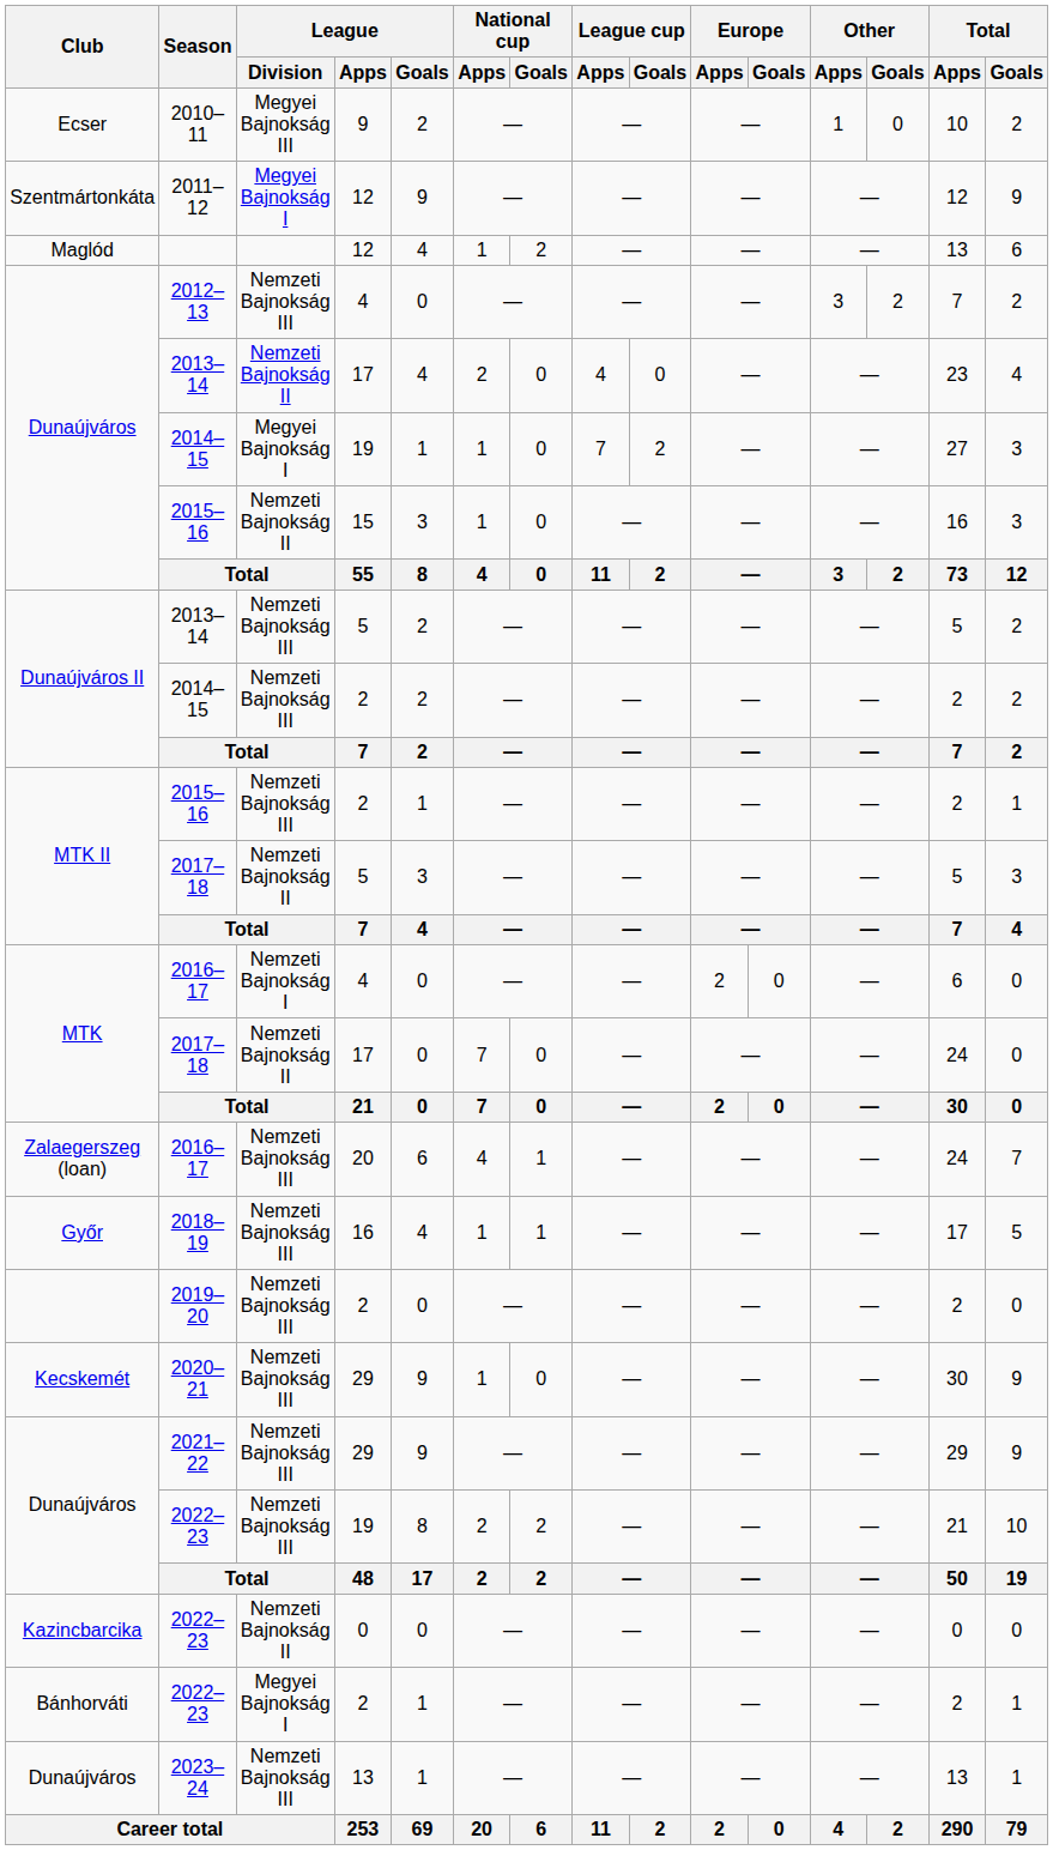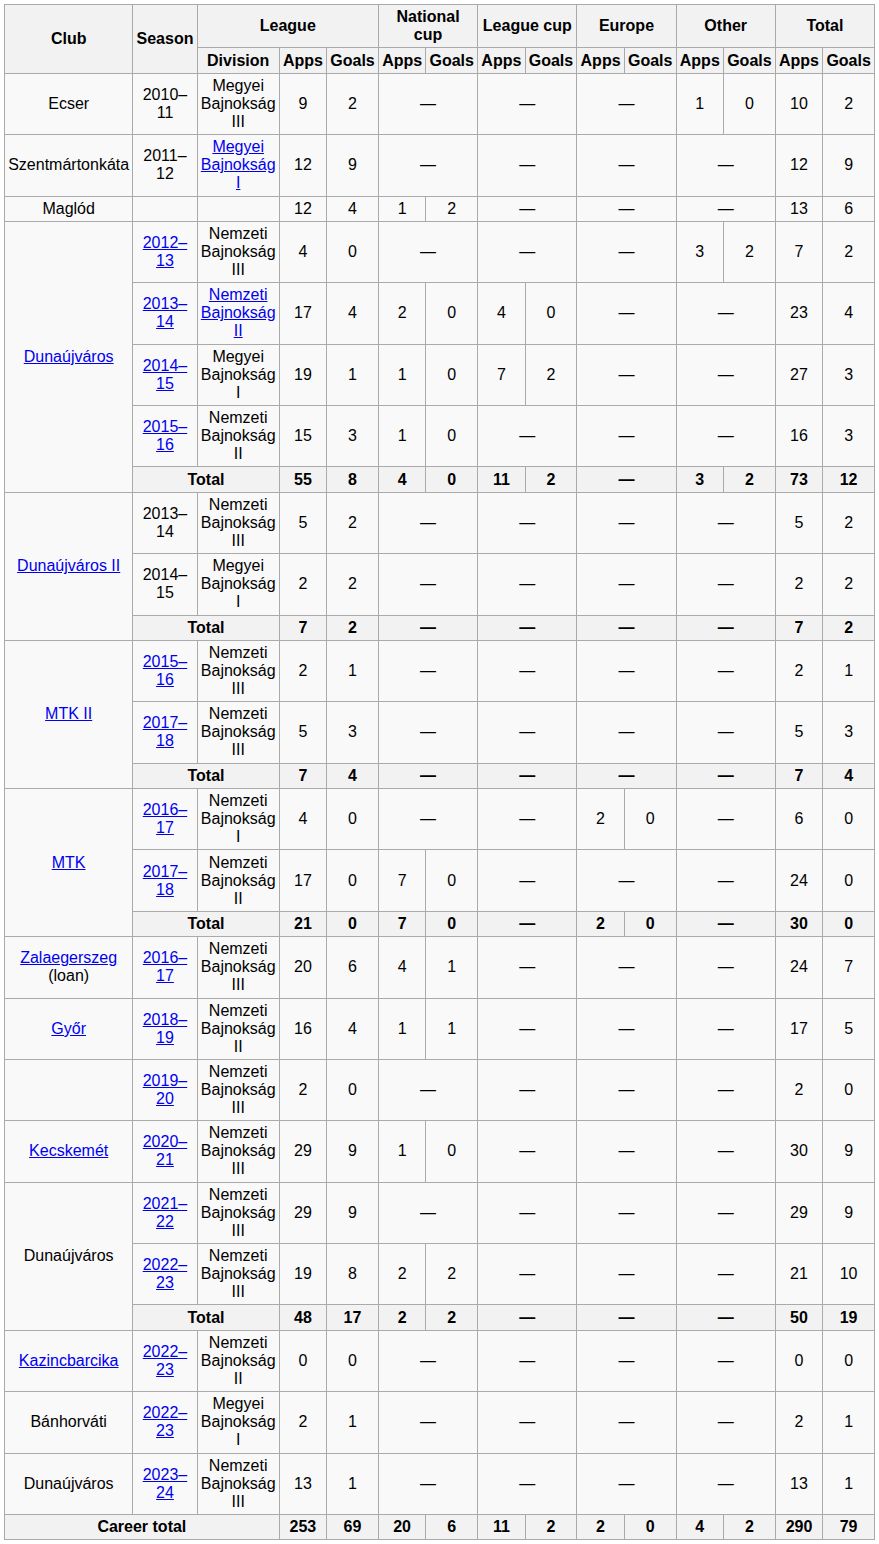Dunaújváros II / 2014–15 | League / Division: Nemzeti Bajnokság III -> Megyei Bajnokság I
MTK II / 2017–18 | League / Division: Nemzeti Bajnokság II -> Nemzeti Bajnokság III
2018–19 | League / Division: Nemzeti Bajnokság III -> Nemzeti Bajnokság II
